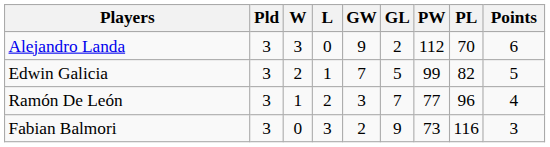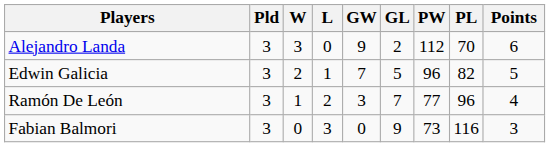Edwin Galicia | PW: 99 -> 96
Fabian Balmori | GW: 2 -> 0
